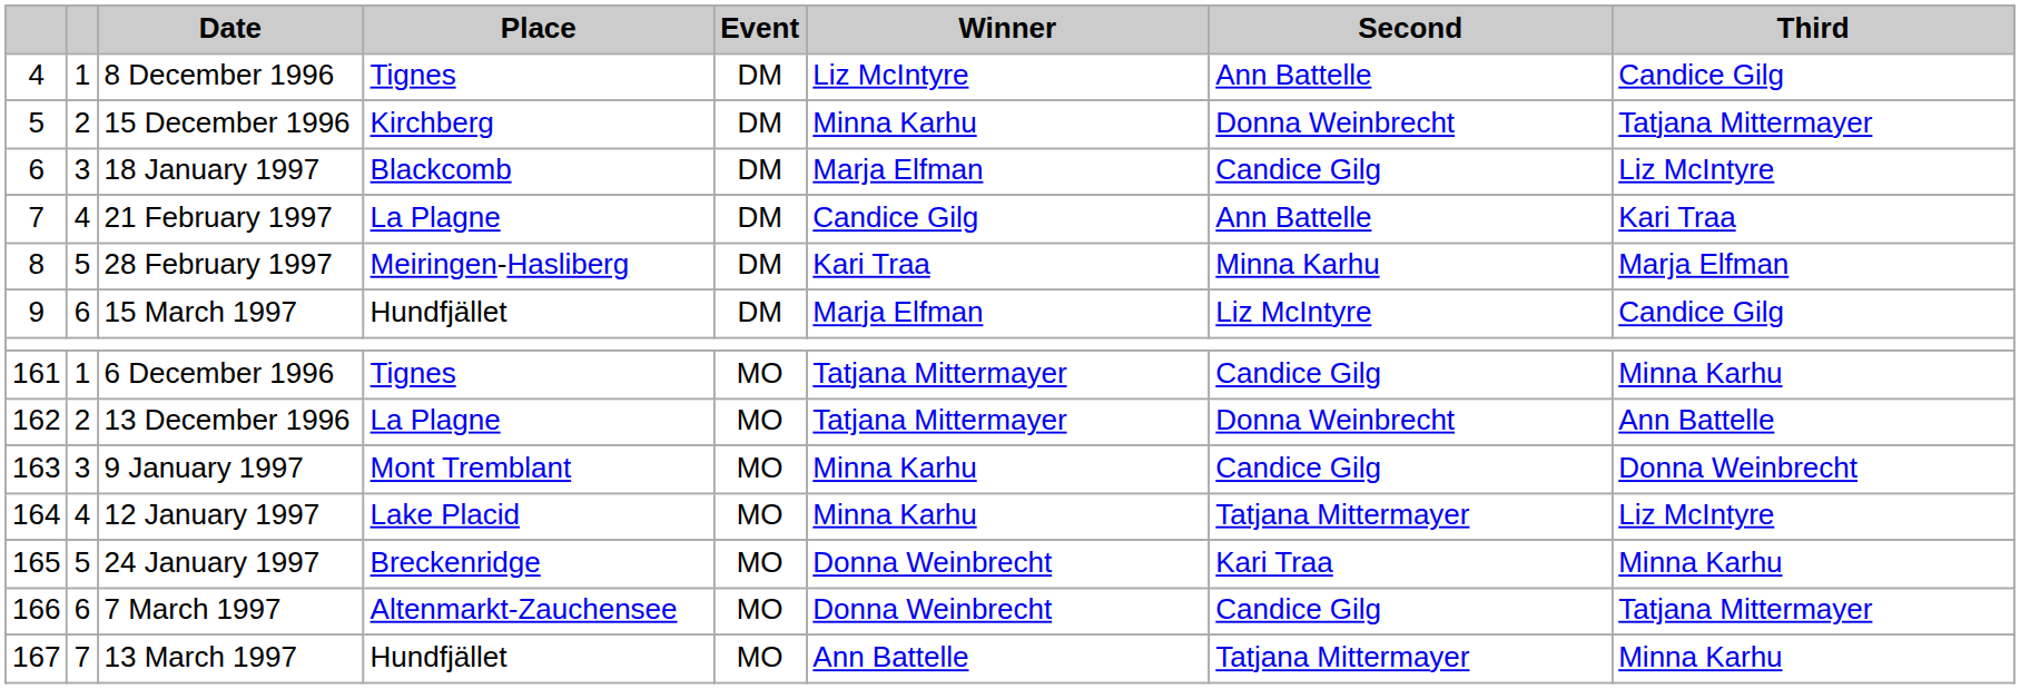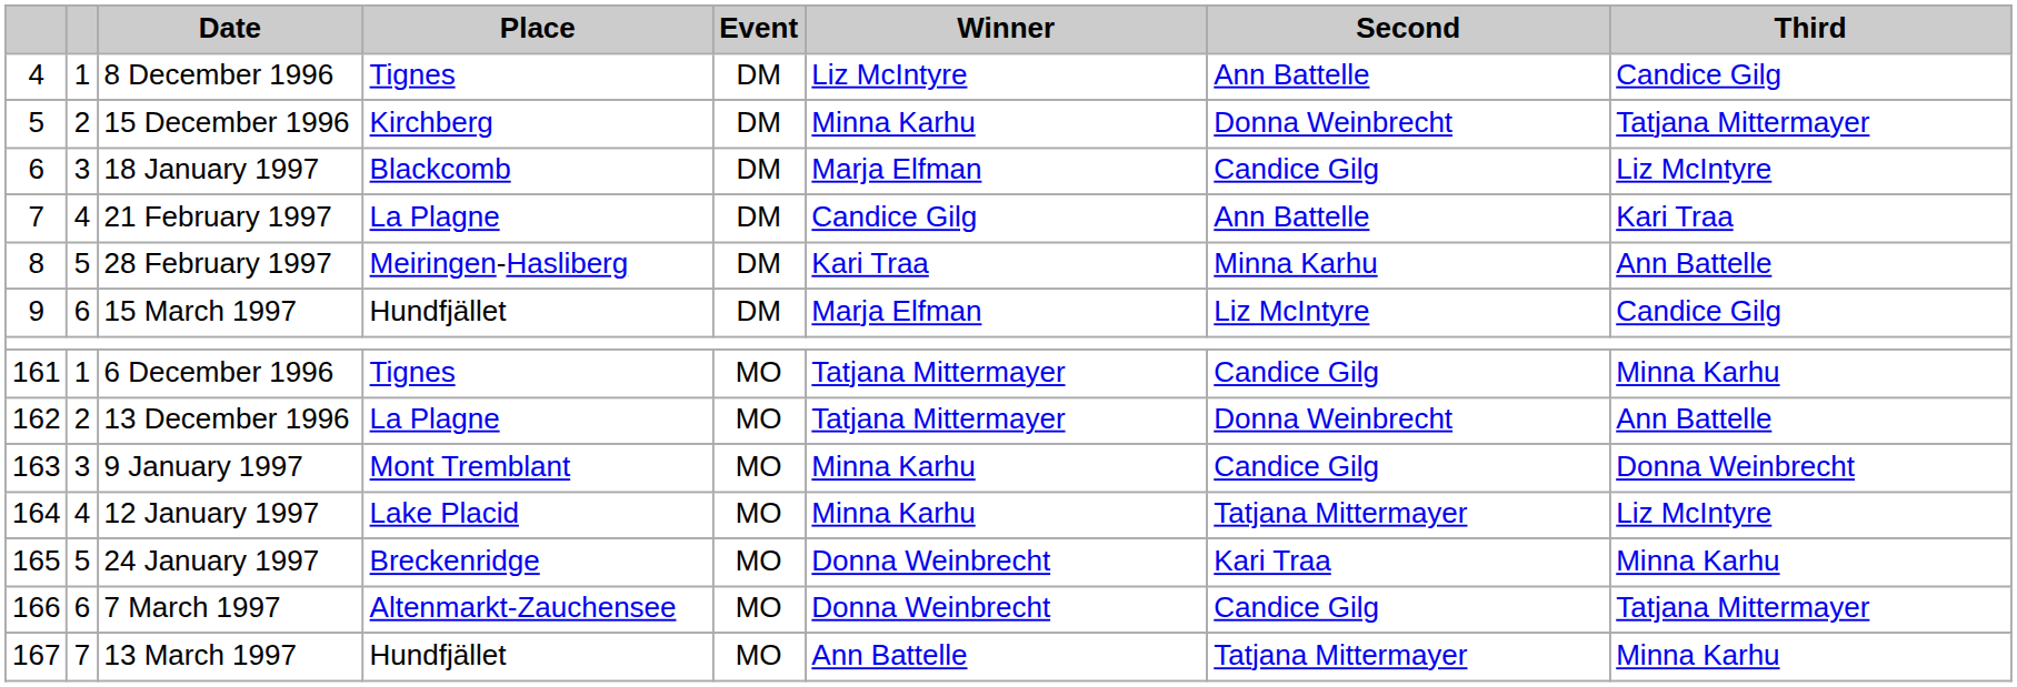28 February 1997 | Third: Marja Elfman -> Ann Battelle
